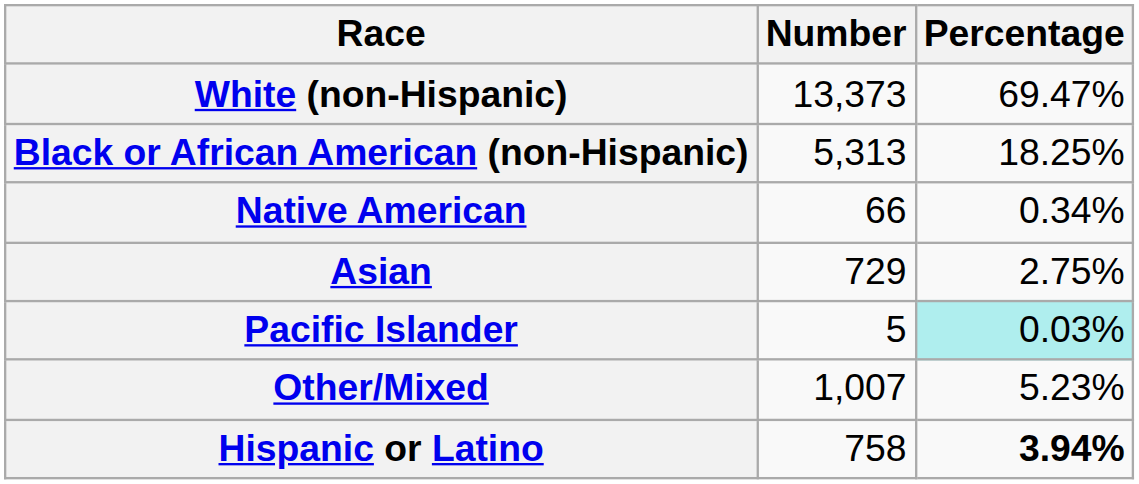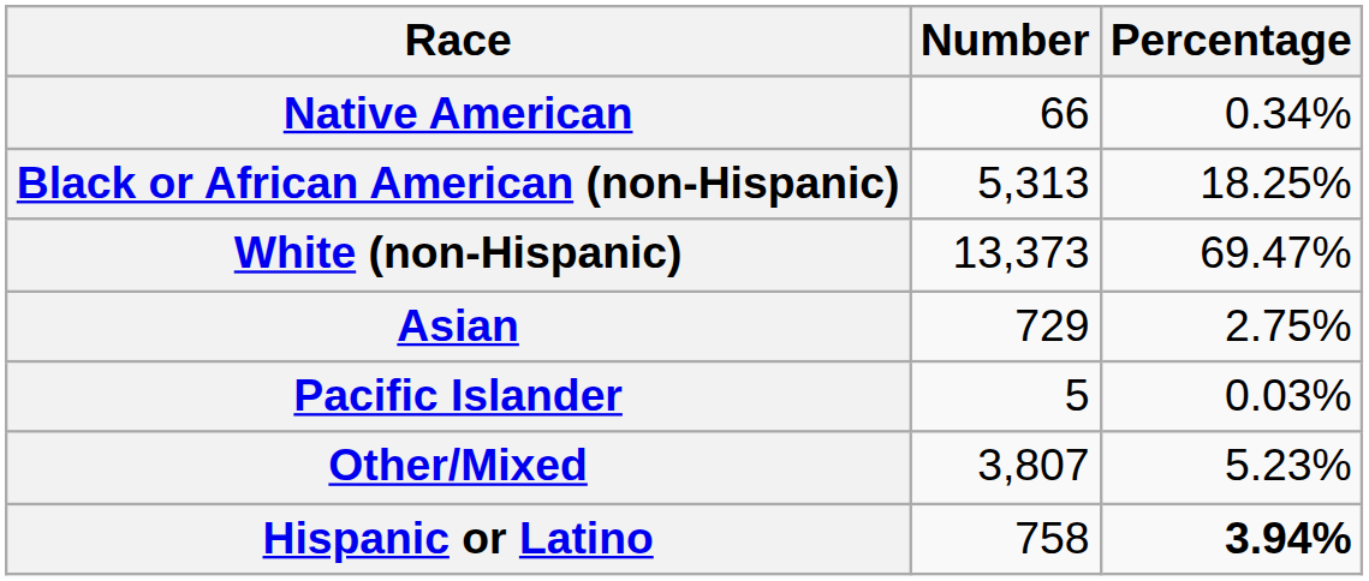rows swapped: White (non-Hispanic) <-> Native American
Pacific Islander | Percentage: paleturquoise background -> no background
Other/Mixed | Number: 1,007 -> 3,807
